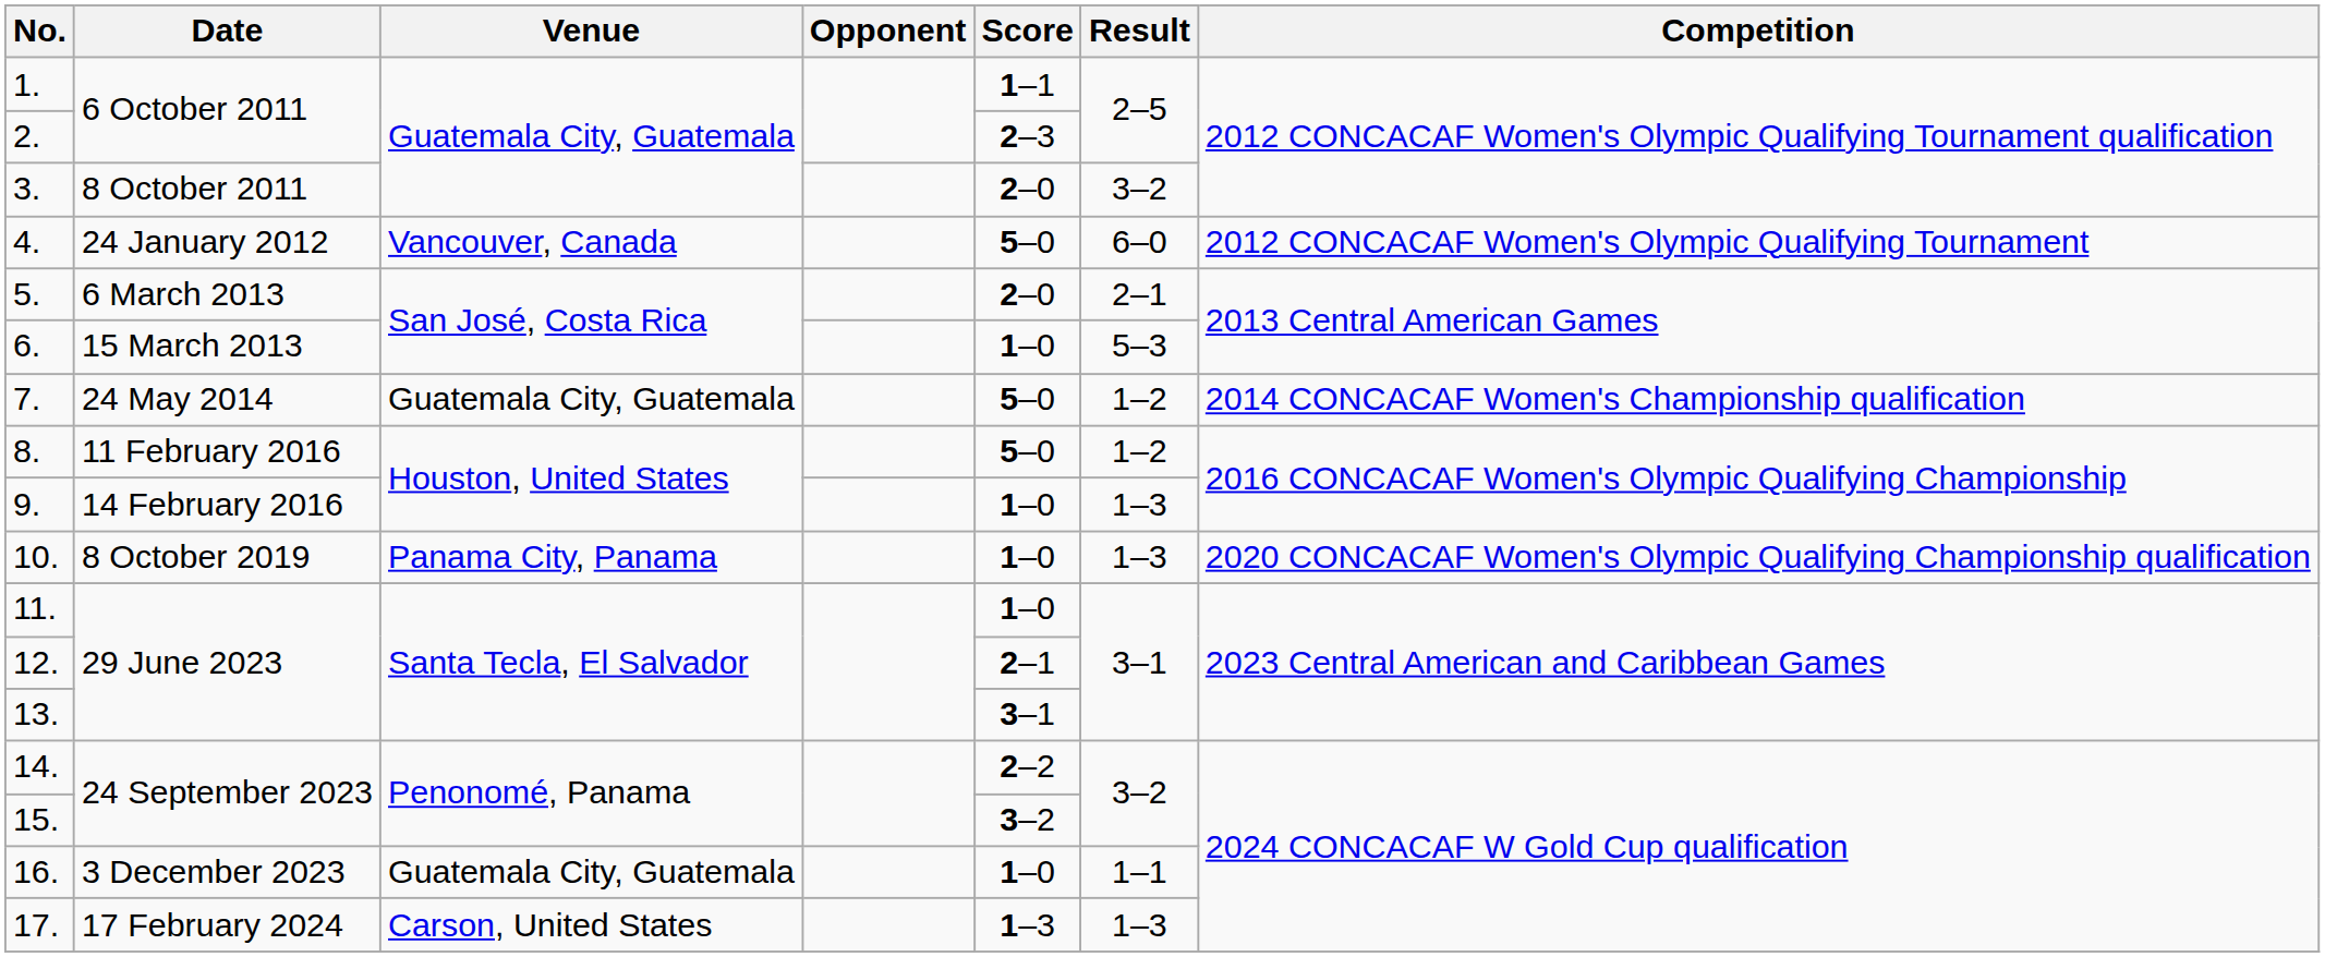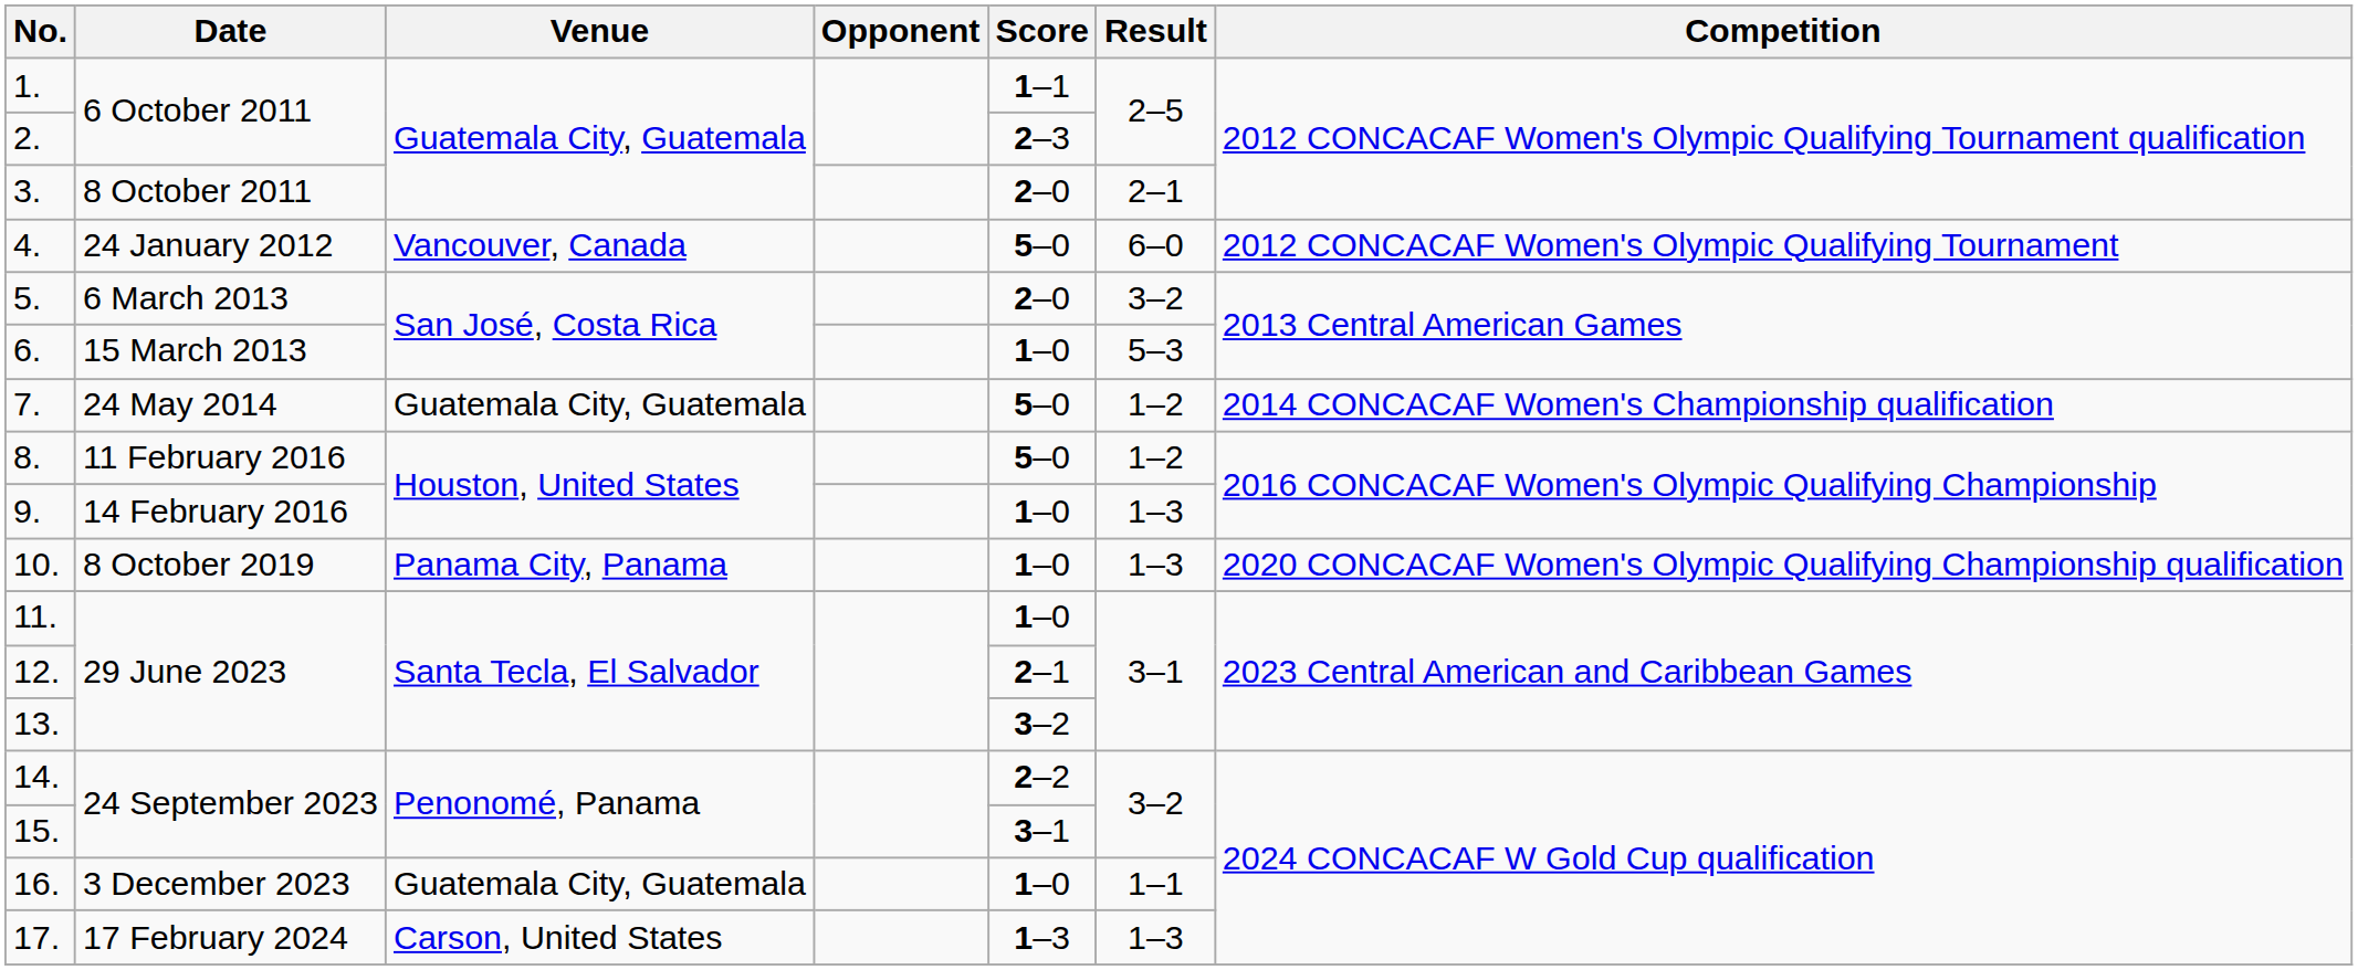3. | Result: 3–2 -> 2–1
5. | Result: 2–1 -> 3–2
13. | Score: 3–1 -> 3–2
15. | Score: 3–2 -> 3–1
